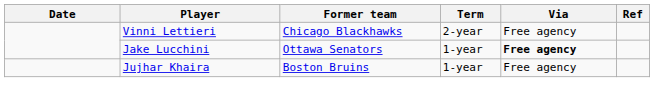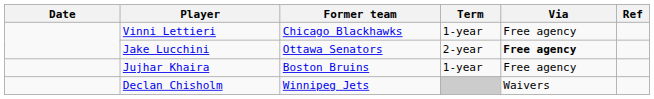Vinni Lettieri | Term: 2-year -> 1-year
Jake Lucchini | Term: 1-year -> 2-year
+ row: Declan Chisholm | Winnipeg Jets | Waivers
